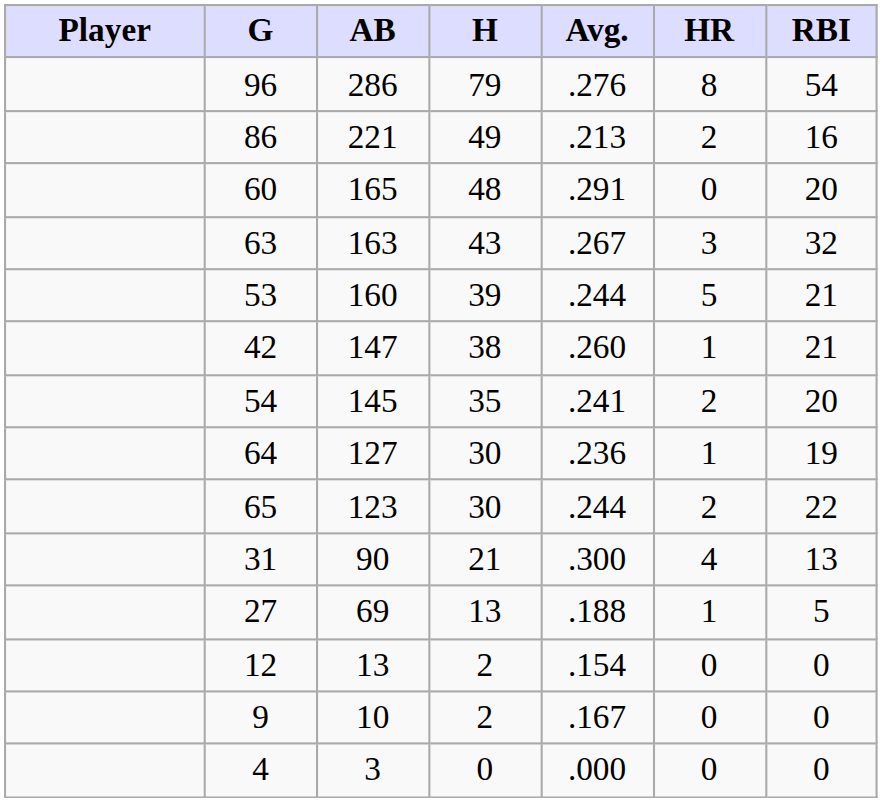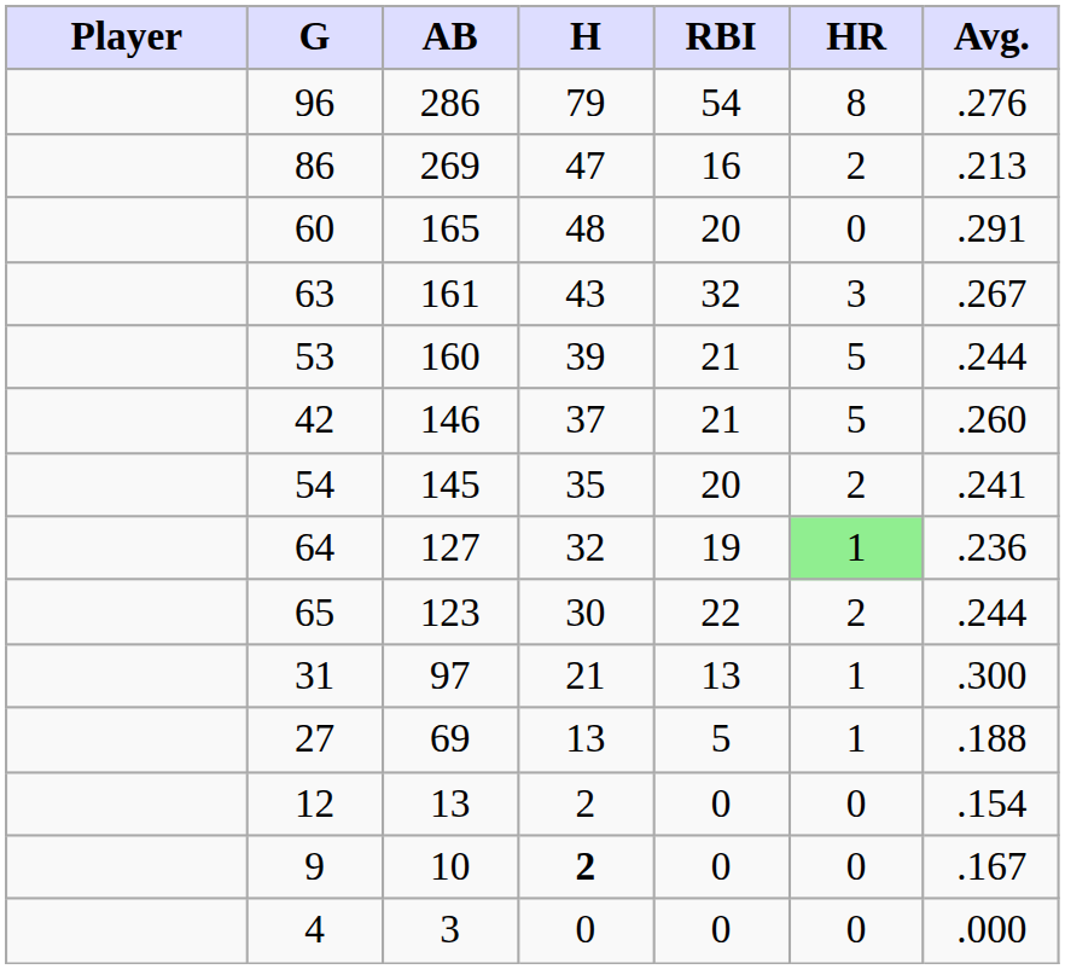columns swapped: Avg. <-> RBI
86 | AB: 221 -> 269
86 | H: 49 -> 47
63 | AB: 163 -> 161
42 | AB: 147 -> 146
42 | H: 38 -> 37
42 | HR: 1 -> 5
64 | H: 30 -> 32
64 | HR: no background -> lightgreen background
31 | AB: 90 -> 97
31 | HR: 4 -> 1
9 | H: normal -> bold
